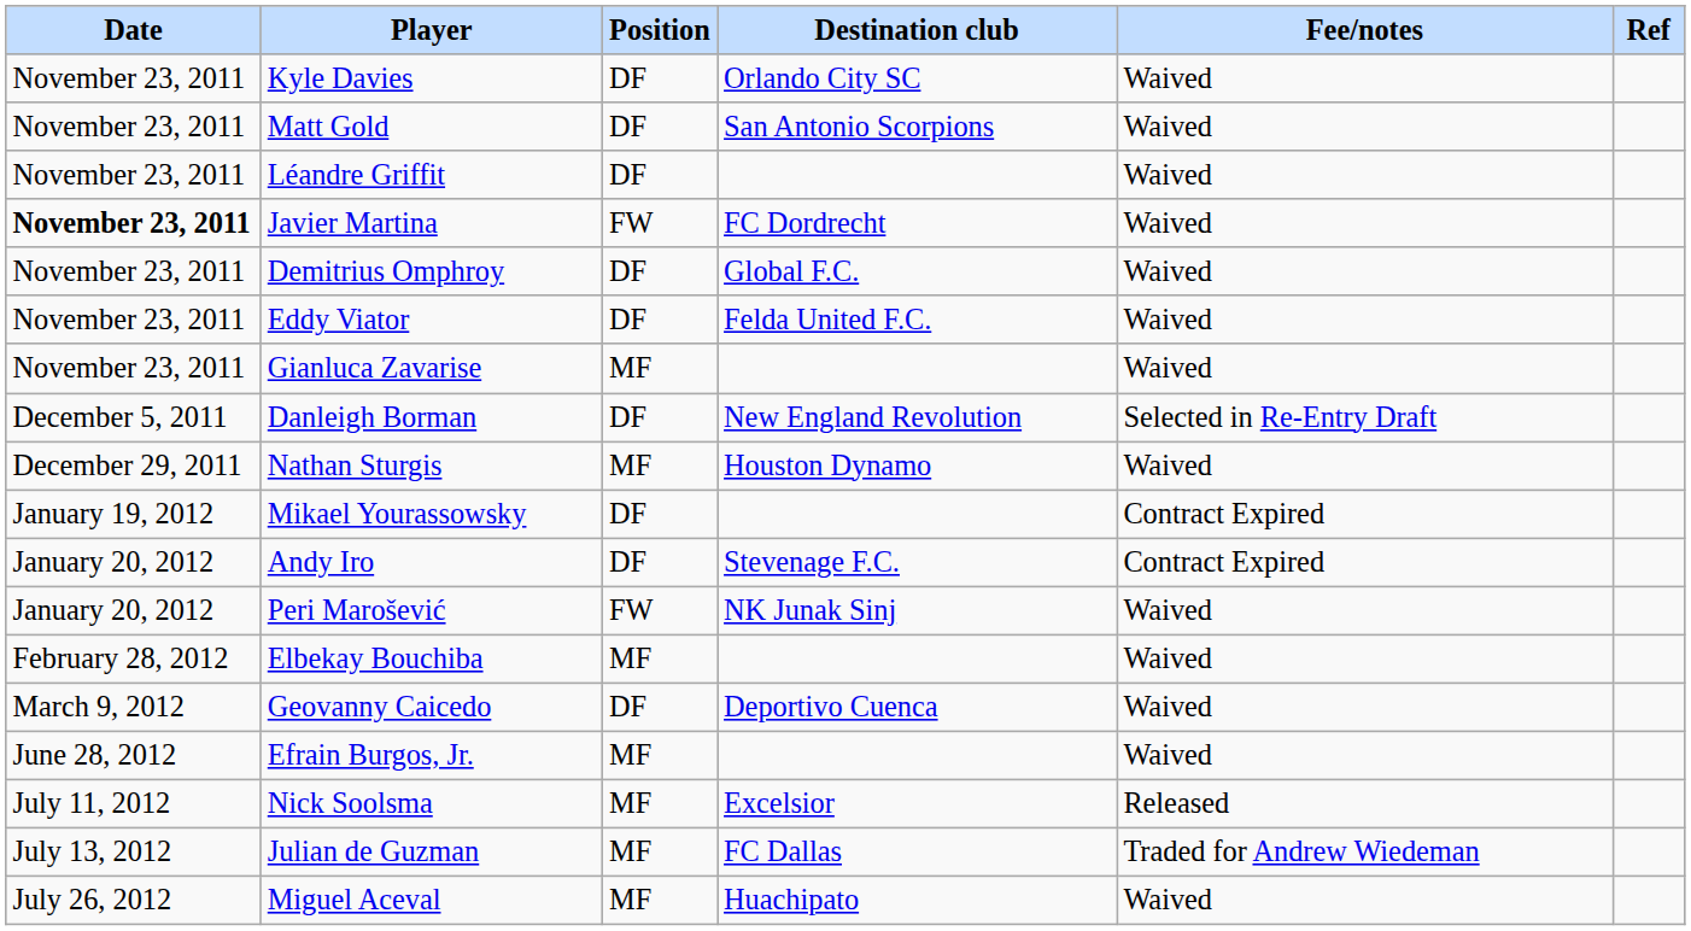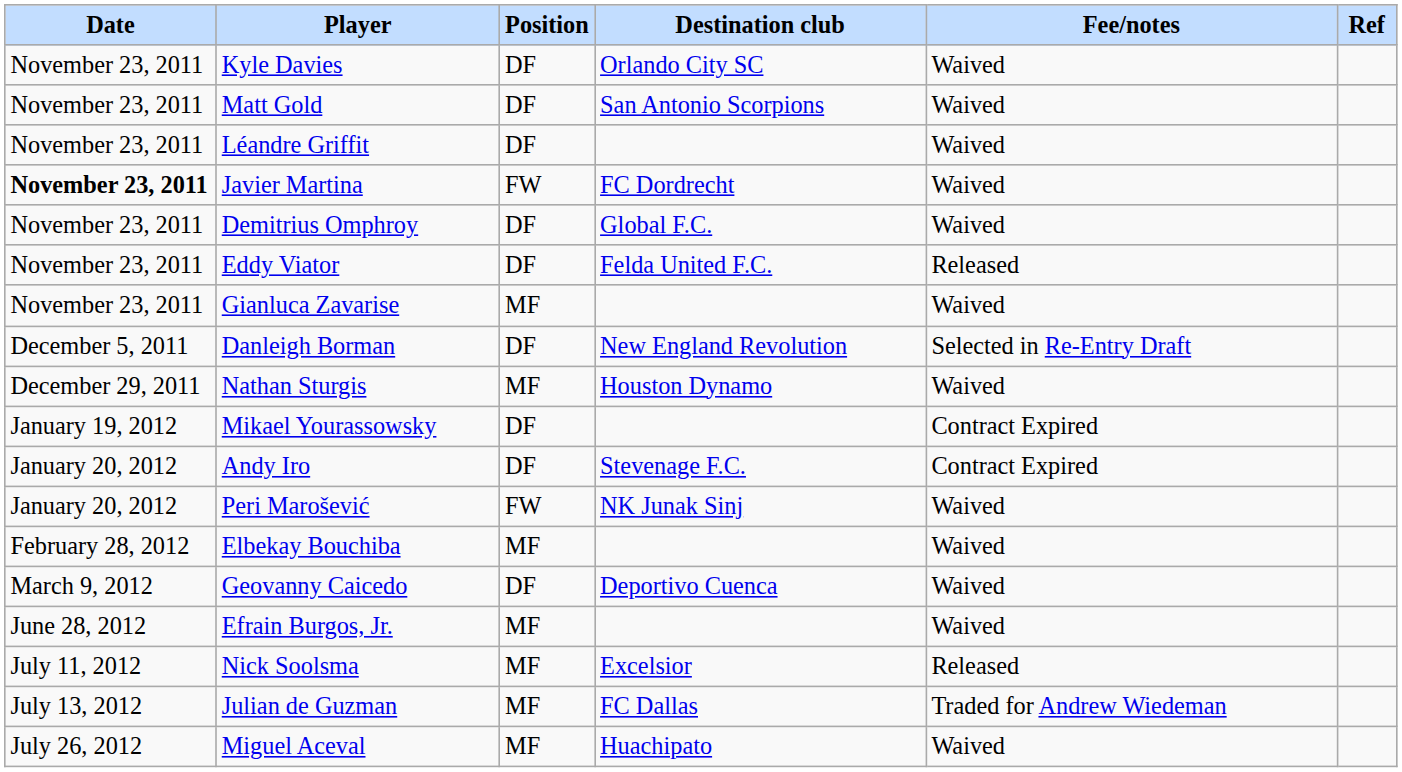Eddy Viator | Fee/notes: Waived -> Released
